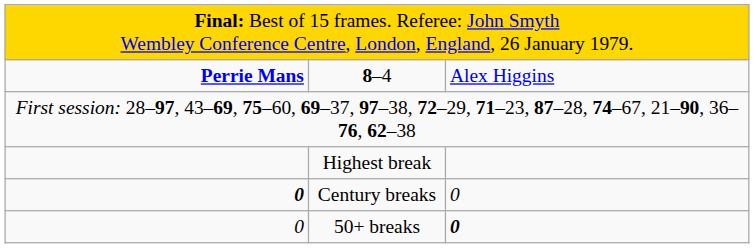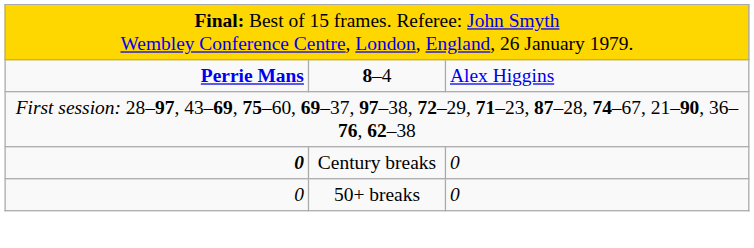- row: Highest break
50+ breaks | column 3: bold -> normal
